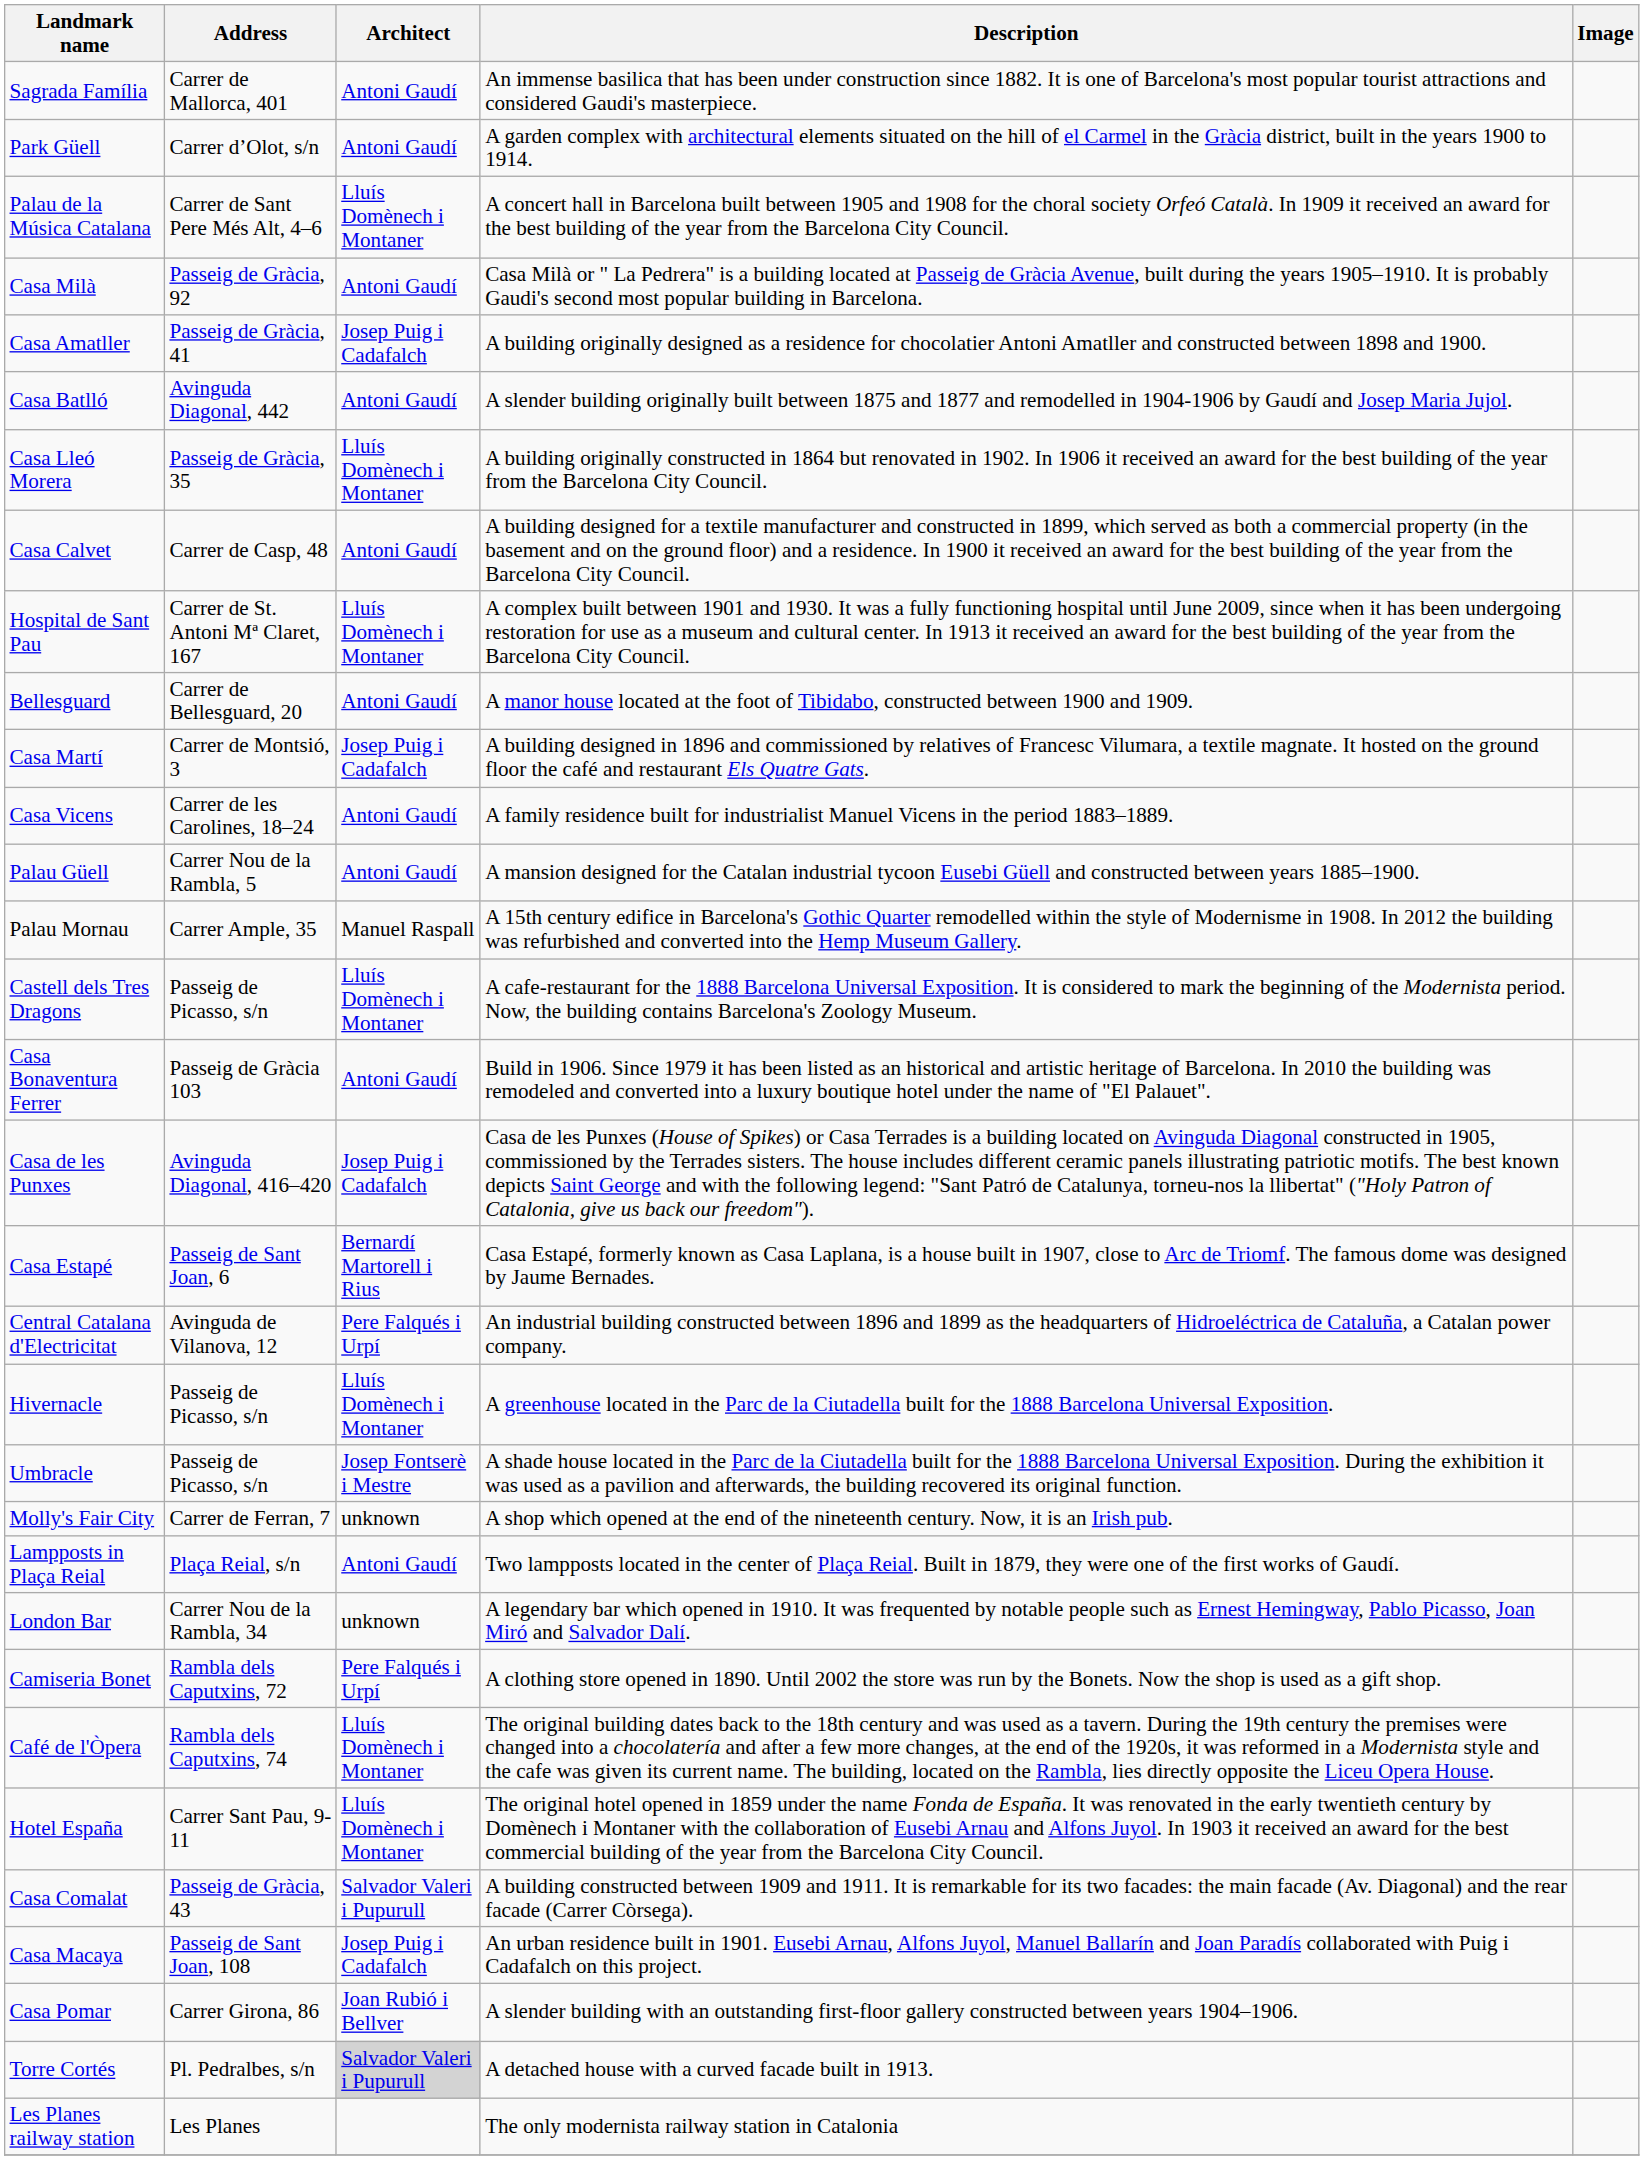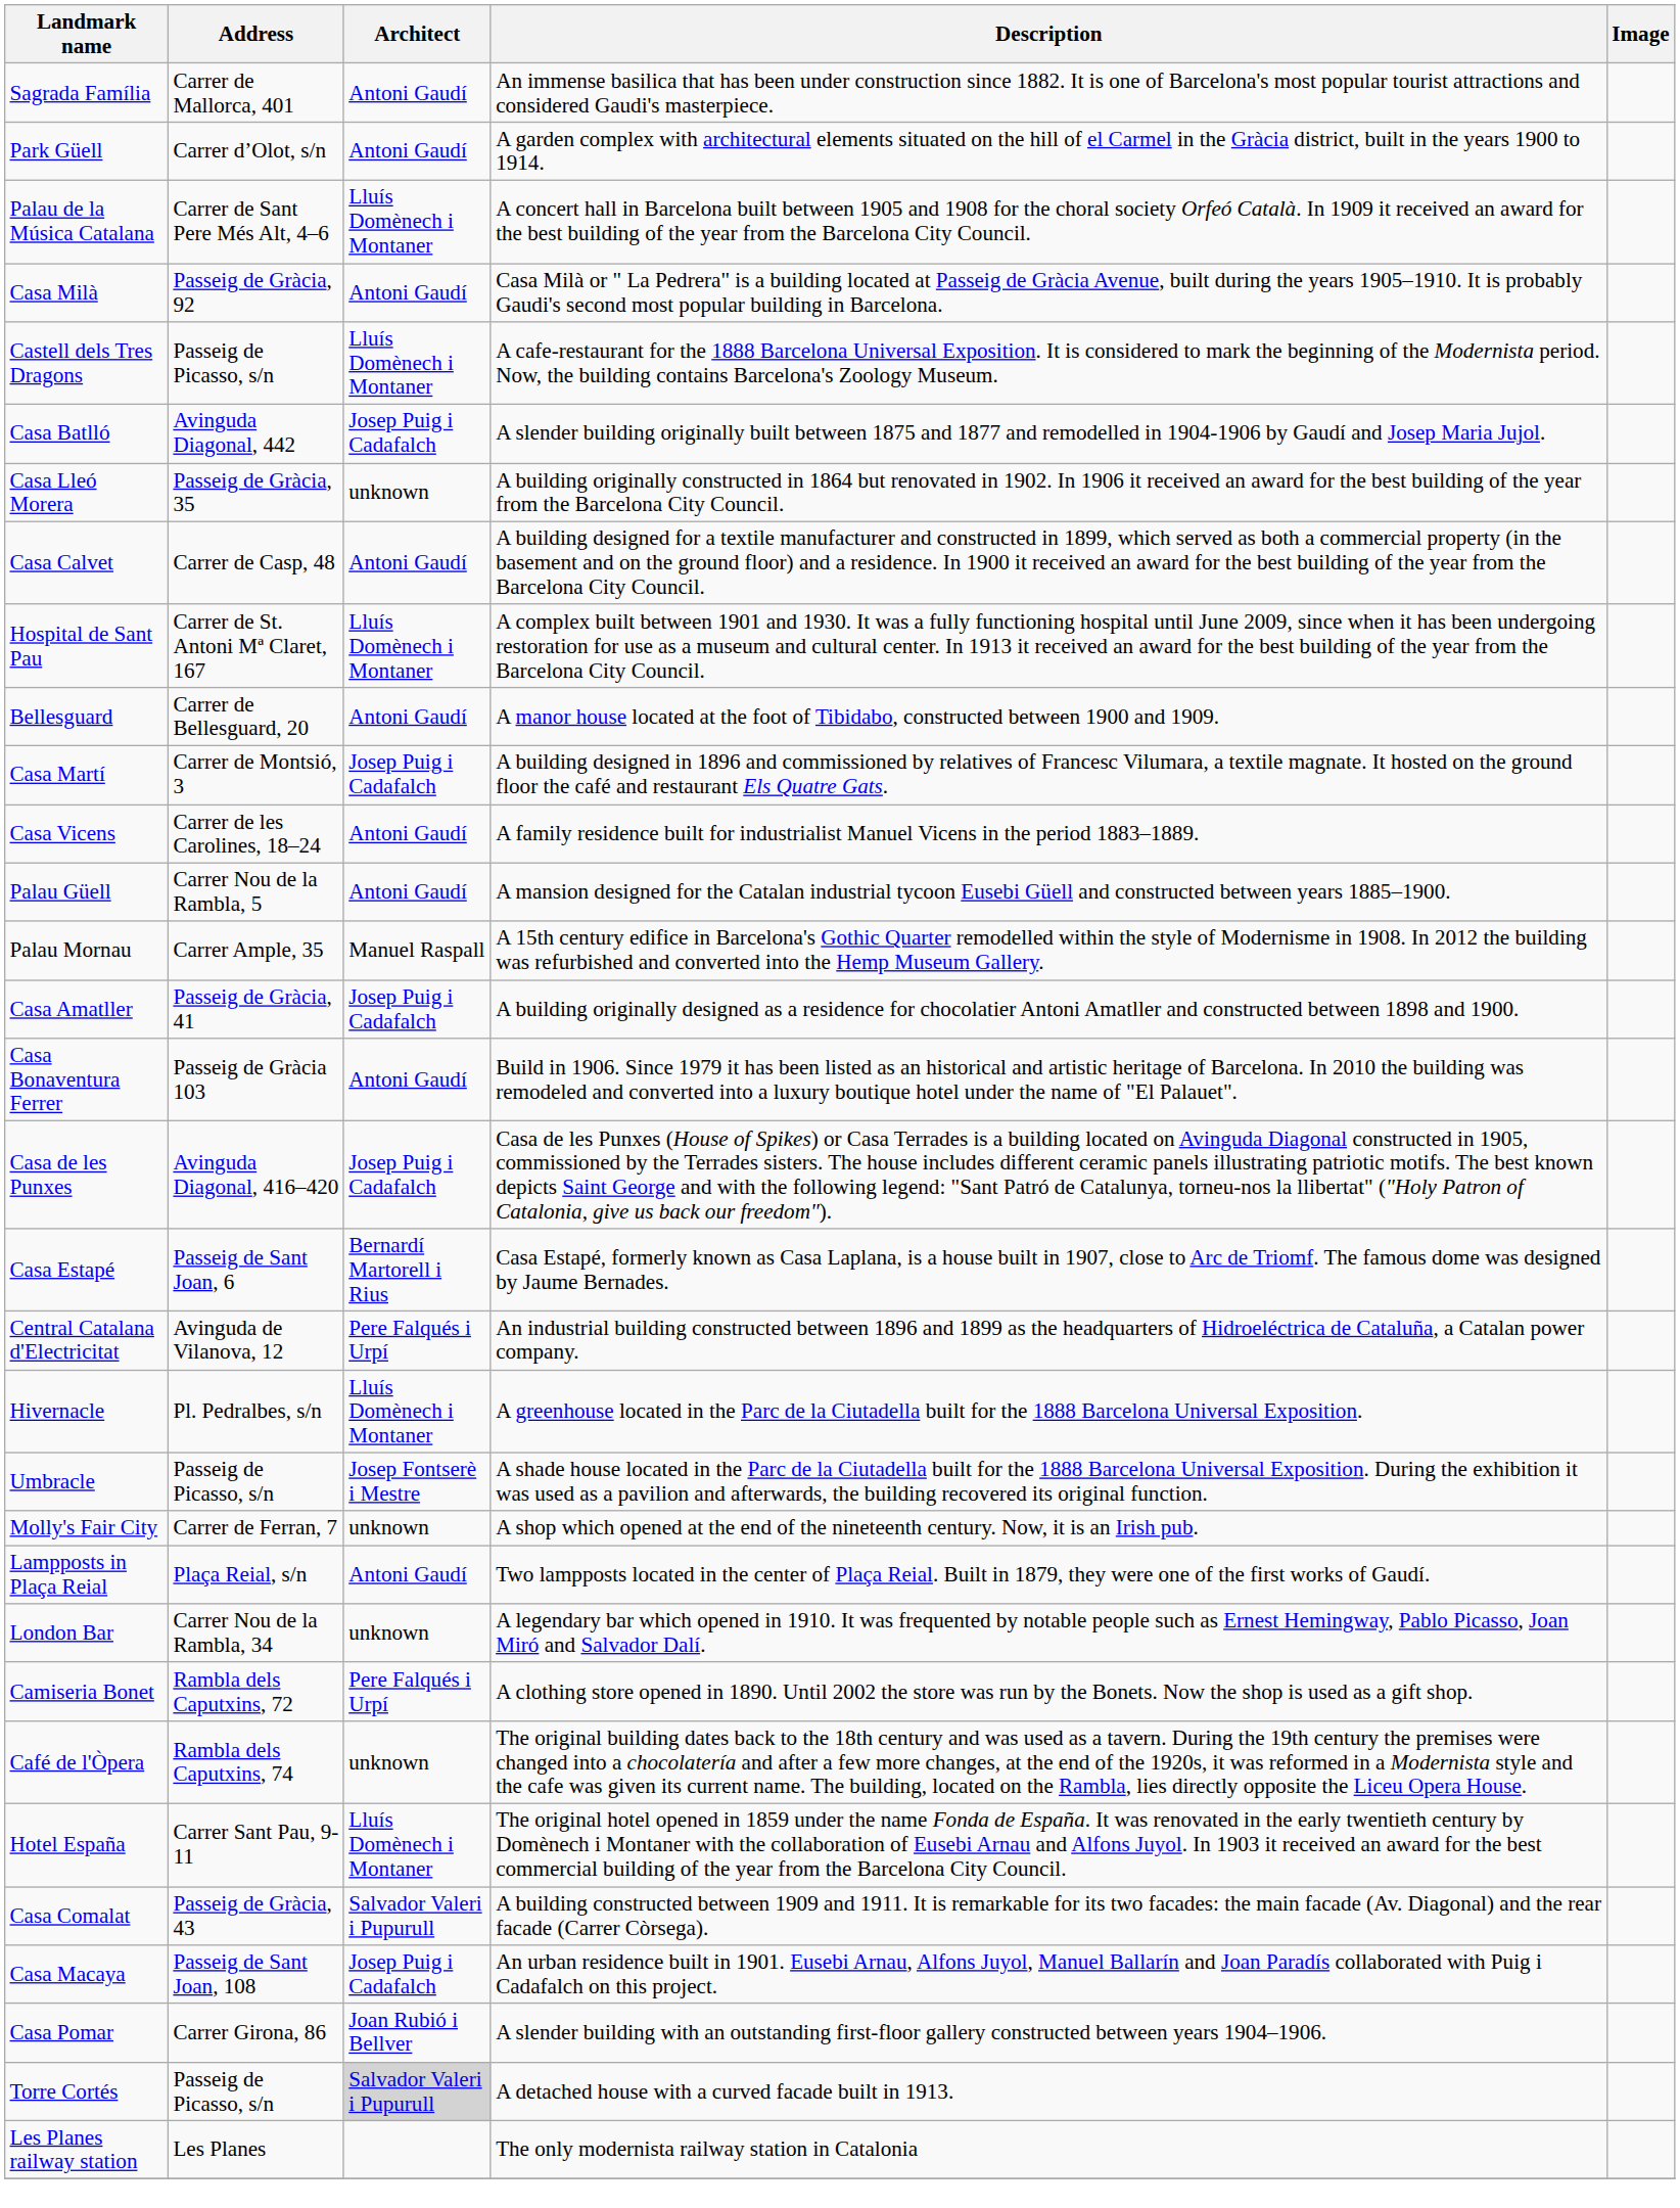rows swapped: Casa Amatller <-> Castell dels Tres Dragons
Casa Batlló | Architect: Antoni Gaudí -> Josep Puig i Cadafalch
Casa Lleó Morera | Architect: Lluís Domènech i Montaner -> unknown
Hivernacle | Address: Passeig de Picasso, s/n -> Pl. Pedralbes, s/n
Café de l'Òpera | Architect: Lluís Domènech i Montaner -> unknown
Torre Cortés | Address: Pl. Pedralbes, s/n -> Passeig de Picasso, s/n
